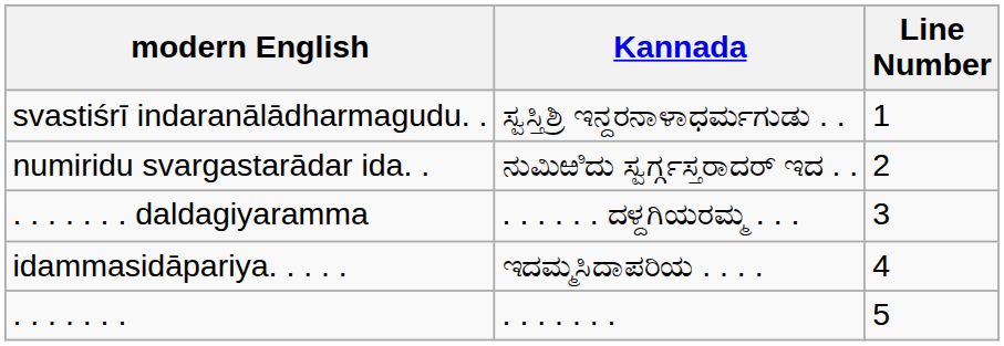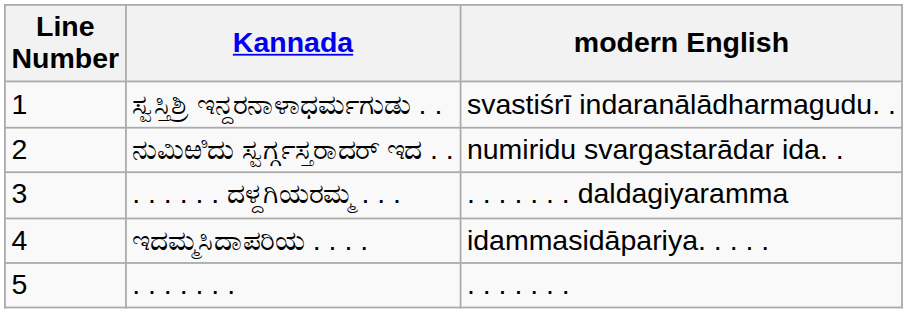columns swapped: Line Number <-> modern English
